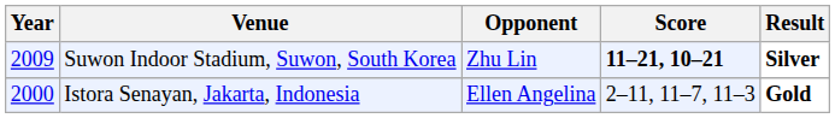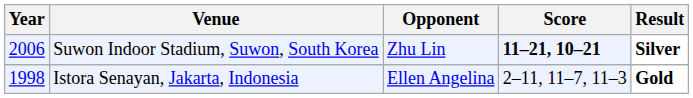Suwon Indoor Stadium, Suwon, South Korea | Year: 2009 -> 2006
Istora Senayan, Jakarta, Indonesia | Year: 2000 -> 1998
